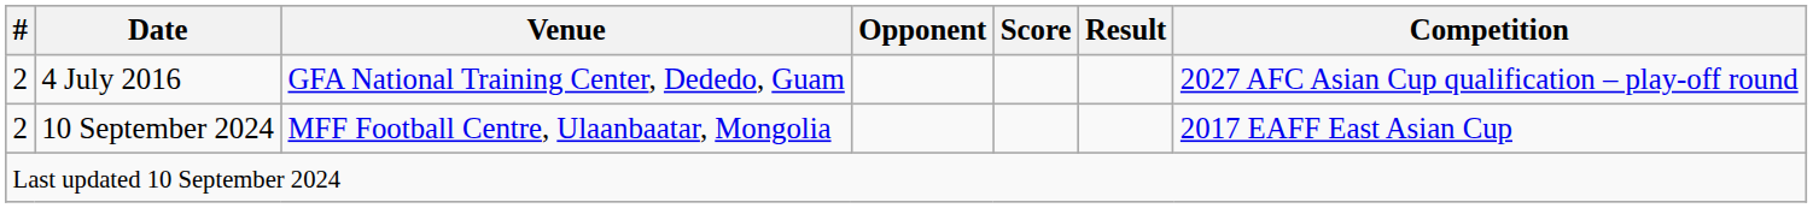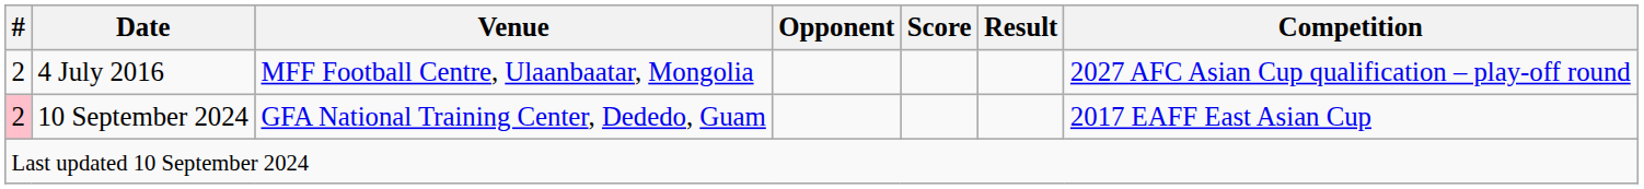4 July 2016 | Venue: GFA National Training Center, Dededo, Guam -> MFF Football Centre, Ulaanbaatar, Mongolia
10 September 2024 | #: no background -> pink background
10 September 2024 | Venue: MFF Football Centre, Ulaanbaatar, Mongolia -> GFA National Training Center, Dededo, Guam
